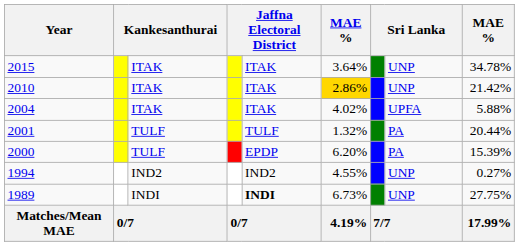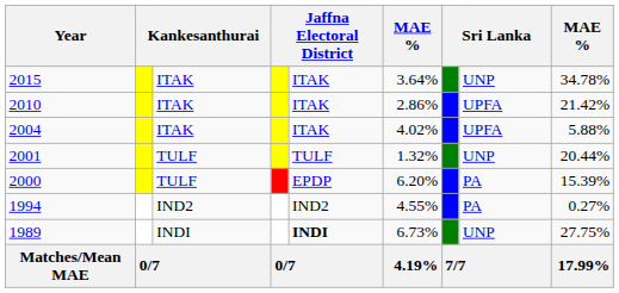2010 | column 6: gold background -> no background
2010 | column 8: UNP -> UPFA
2001 | column 8: PA -> UNP
1994 | column 8: UNP -> PA
